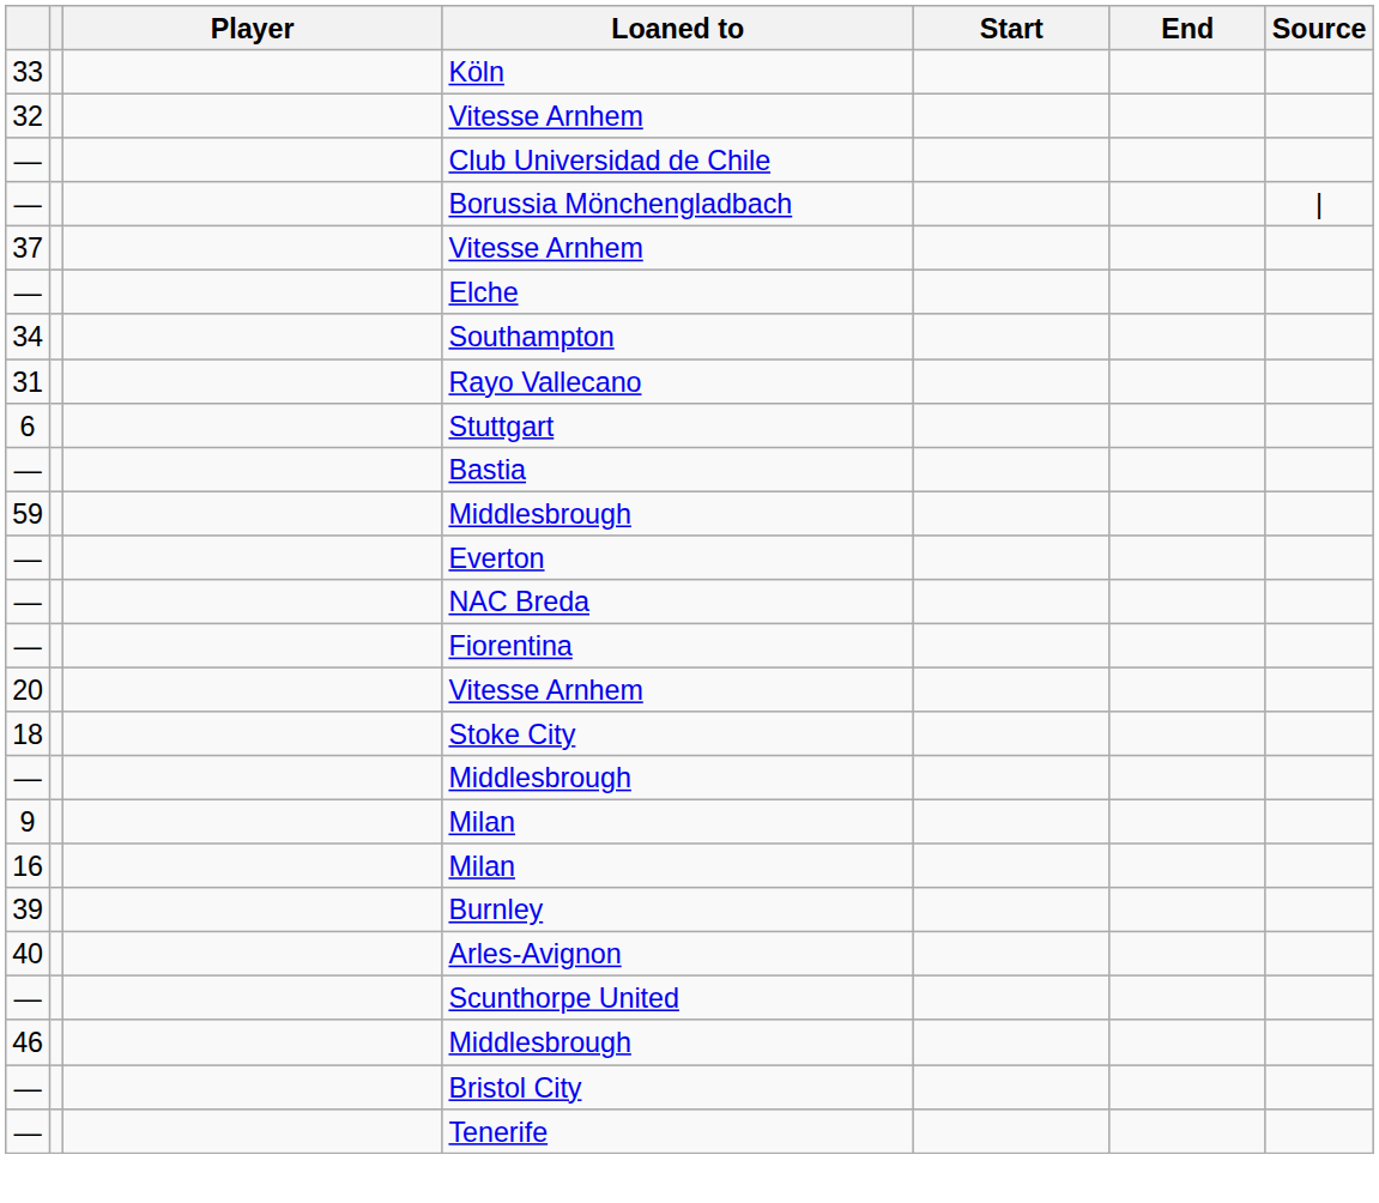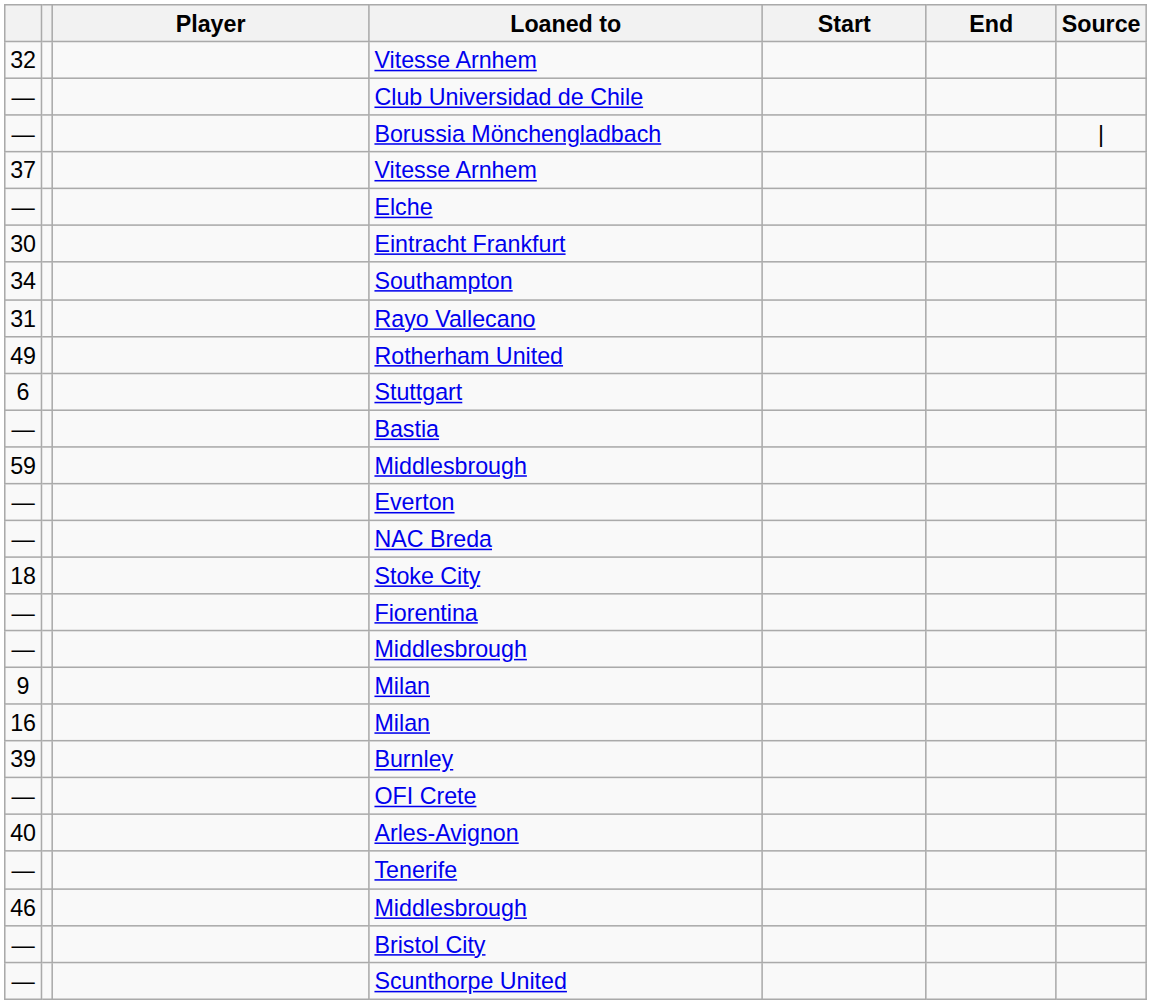- row: 33 | Köln
+ row: 30 | Eintracht Frankfurt
+ row: 49 | Rotherham United
rows swapped: Stoke City <-> Fiorentina
- row: 20 | Vitesse Arnhem
+ row: — | OFI Crete
rows swapped: Tenerife <-> Scunthorpe United
